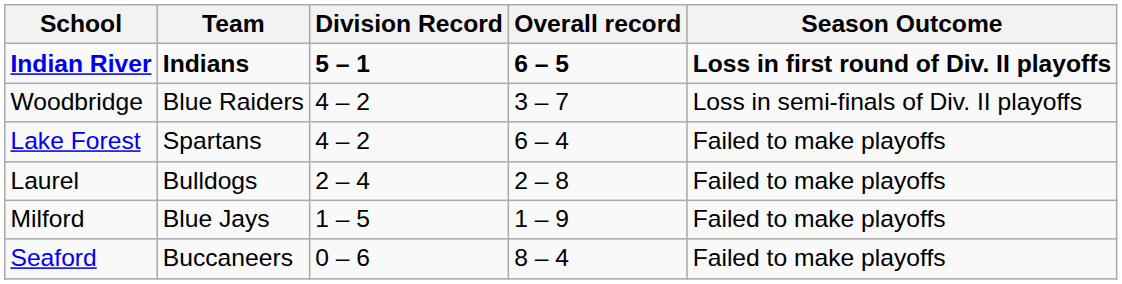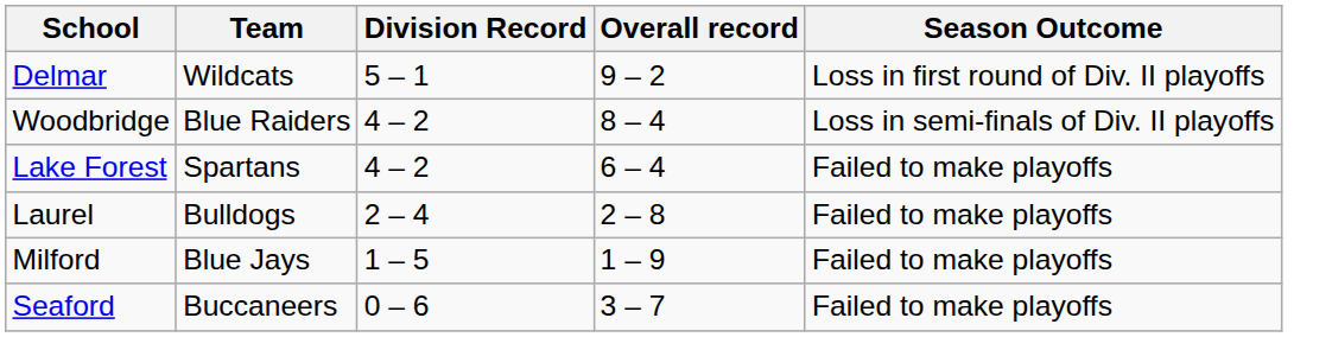- row: Indian River | Indians | 5 – 1 | 6 – 5 | Loss in first round of Div. II playoffs
+ row: Delmar | Wildcats | 5 – 1 | 9 – 2 | Loss in first round of Div. II playoffs
Woodbridge | Overall record: 3 – 7 -> 8 – 4
Seaford | Overall record: 8 – 4 -> 3 – 7
